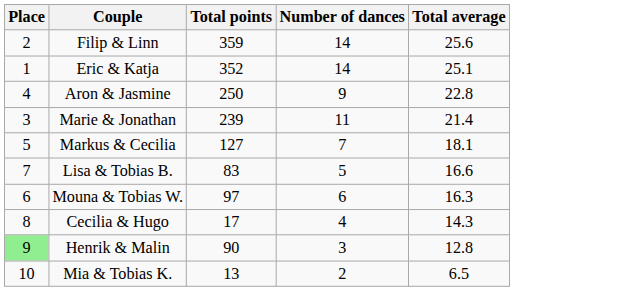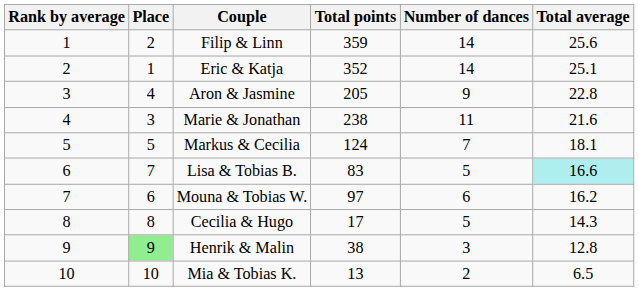+ column: Rank by average | 1 | 2 | 3 | 4 | 5 | 6 | 7 | 8 | 9 | 10
Aron & Jasmine | Total points: 250 -> 205
Marie & Jonathan | Total points: 239 -> 238
Marie & Jonathan | Total average: 21.4 -> 21.6
Markus & Cecilia | Total points: 127 -> 124
Lisa & Tobias B. | Total average: no background -> paleturquoise background
Mouna & Tobias W. | Total average: 16.3 -> 16.2
Cecilia & Hugo | Number of dances: 4 -> 5
Henrik & Malin | Total points: 90 -> 38
